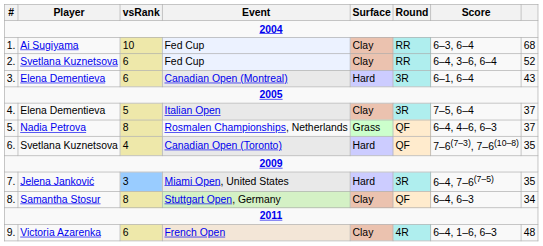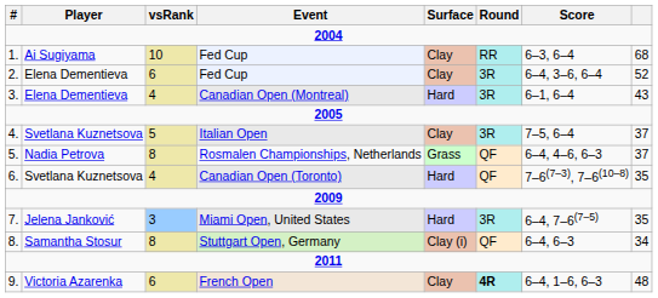2. / Fed Cup | Player: Svetlana Kuznetsova -> Elena Dementieva
2. / Fed Cup | Round: RR -> 3R
Canadian Open (Montreal) | vsRank: 6 -> 4
Italian Open | Player: Elena Dementieva -> Svetlana Kuznetsova
Stuttgart Open, Germany | Surface: Clay -> Clay (i)
French Open | Round: normal -> bold
